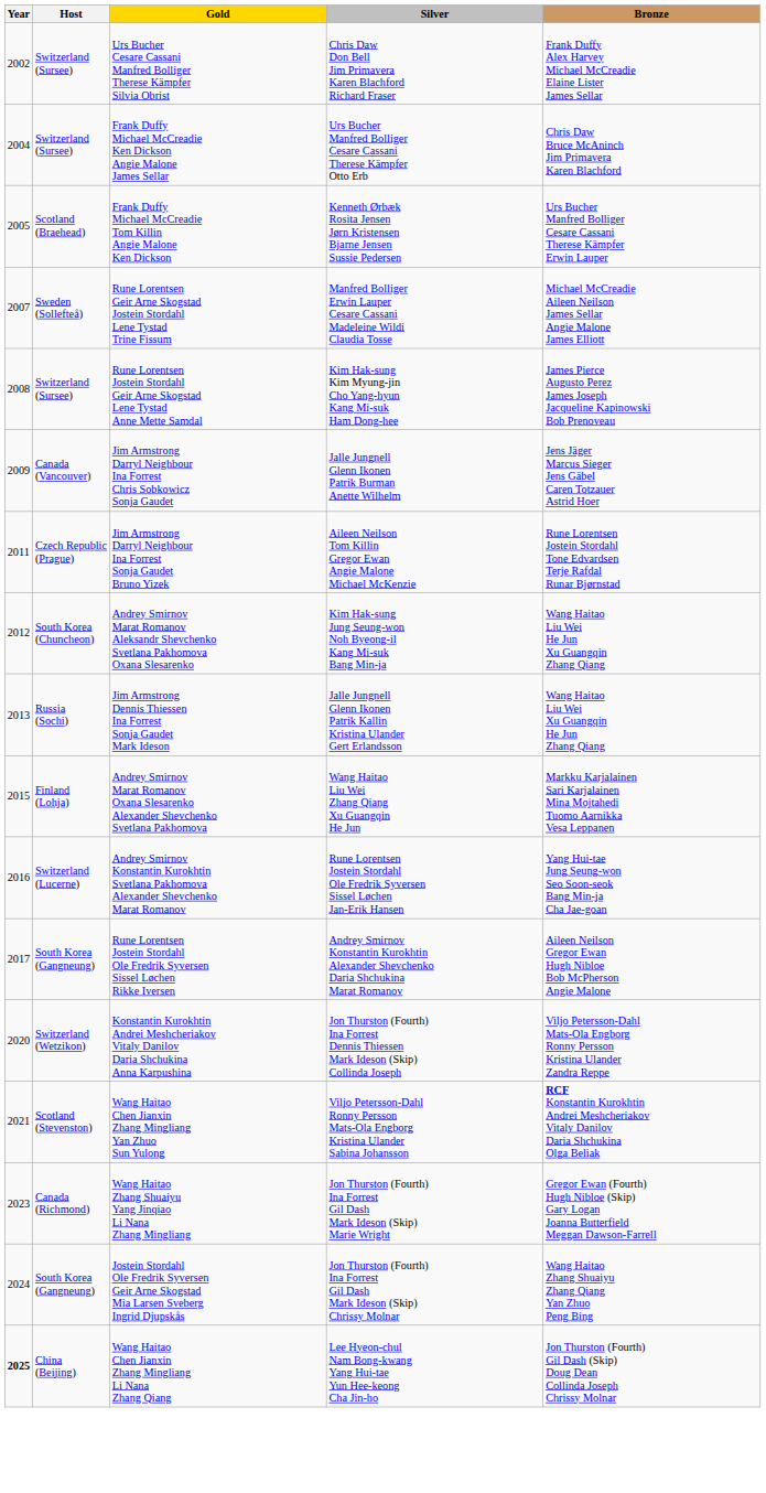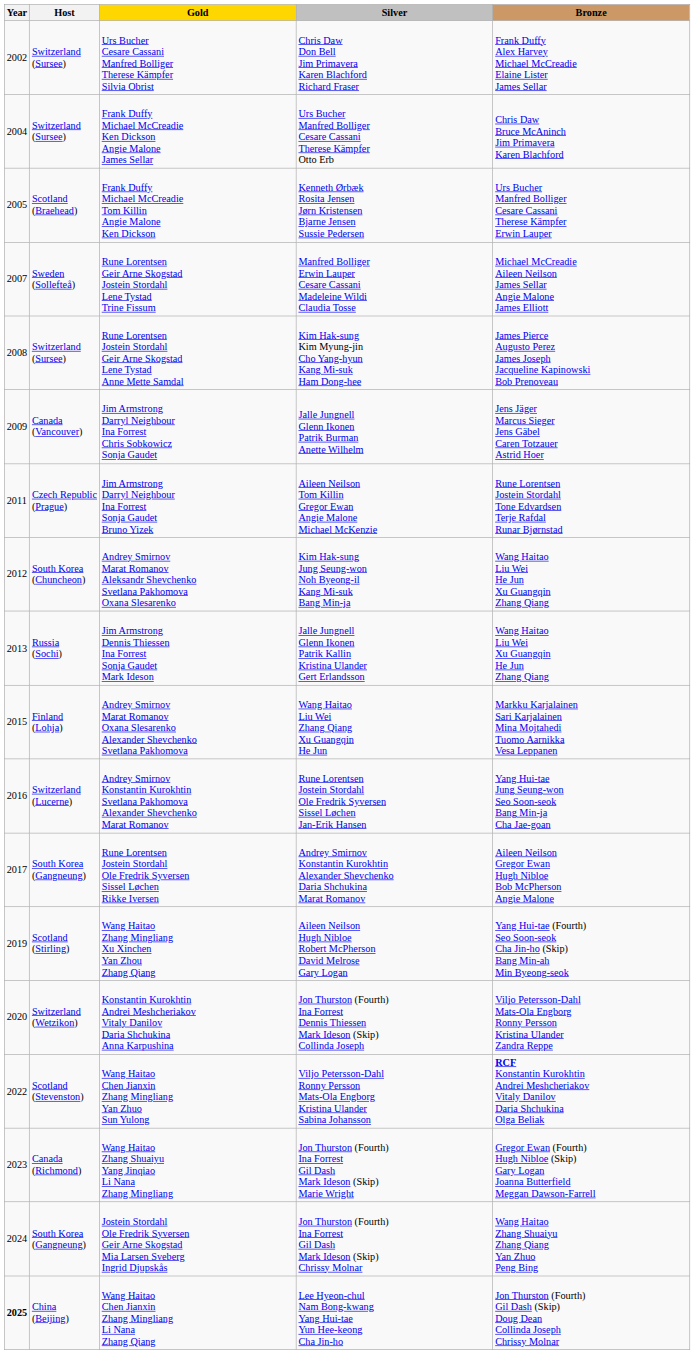+ row: 2019 | Scotland (Stirling) | Wang Haitao Zhang Mingliang Xu Xinchen Yan Zhou Zhang Qiang | Aileen Neilson Hugh Nibloe Robert McPherson David Melrose Gary Logan | Yang Hui-tae (Fourth) Seo Soon-seok Cha Jin-ho (Skip) Bang Min-ah Min Byeong-seok
Wang Haitao Chen Jianxin Zhang Mingliang Yan Zhuo Sun Yulong | Year: 2021 -> 2022
